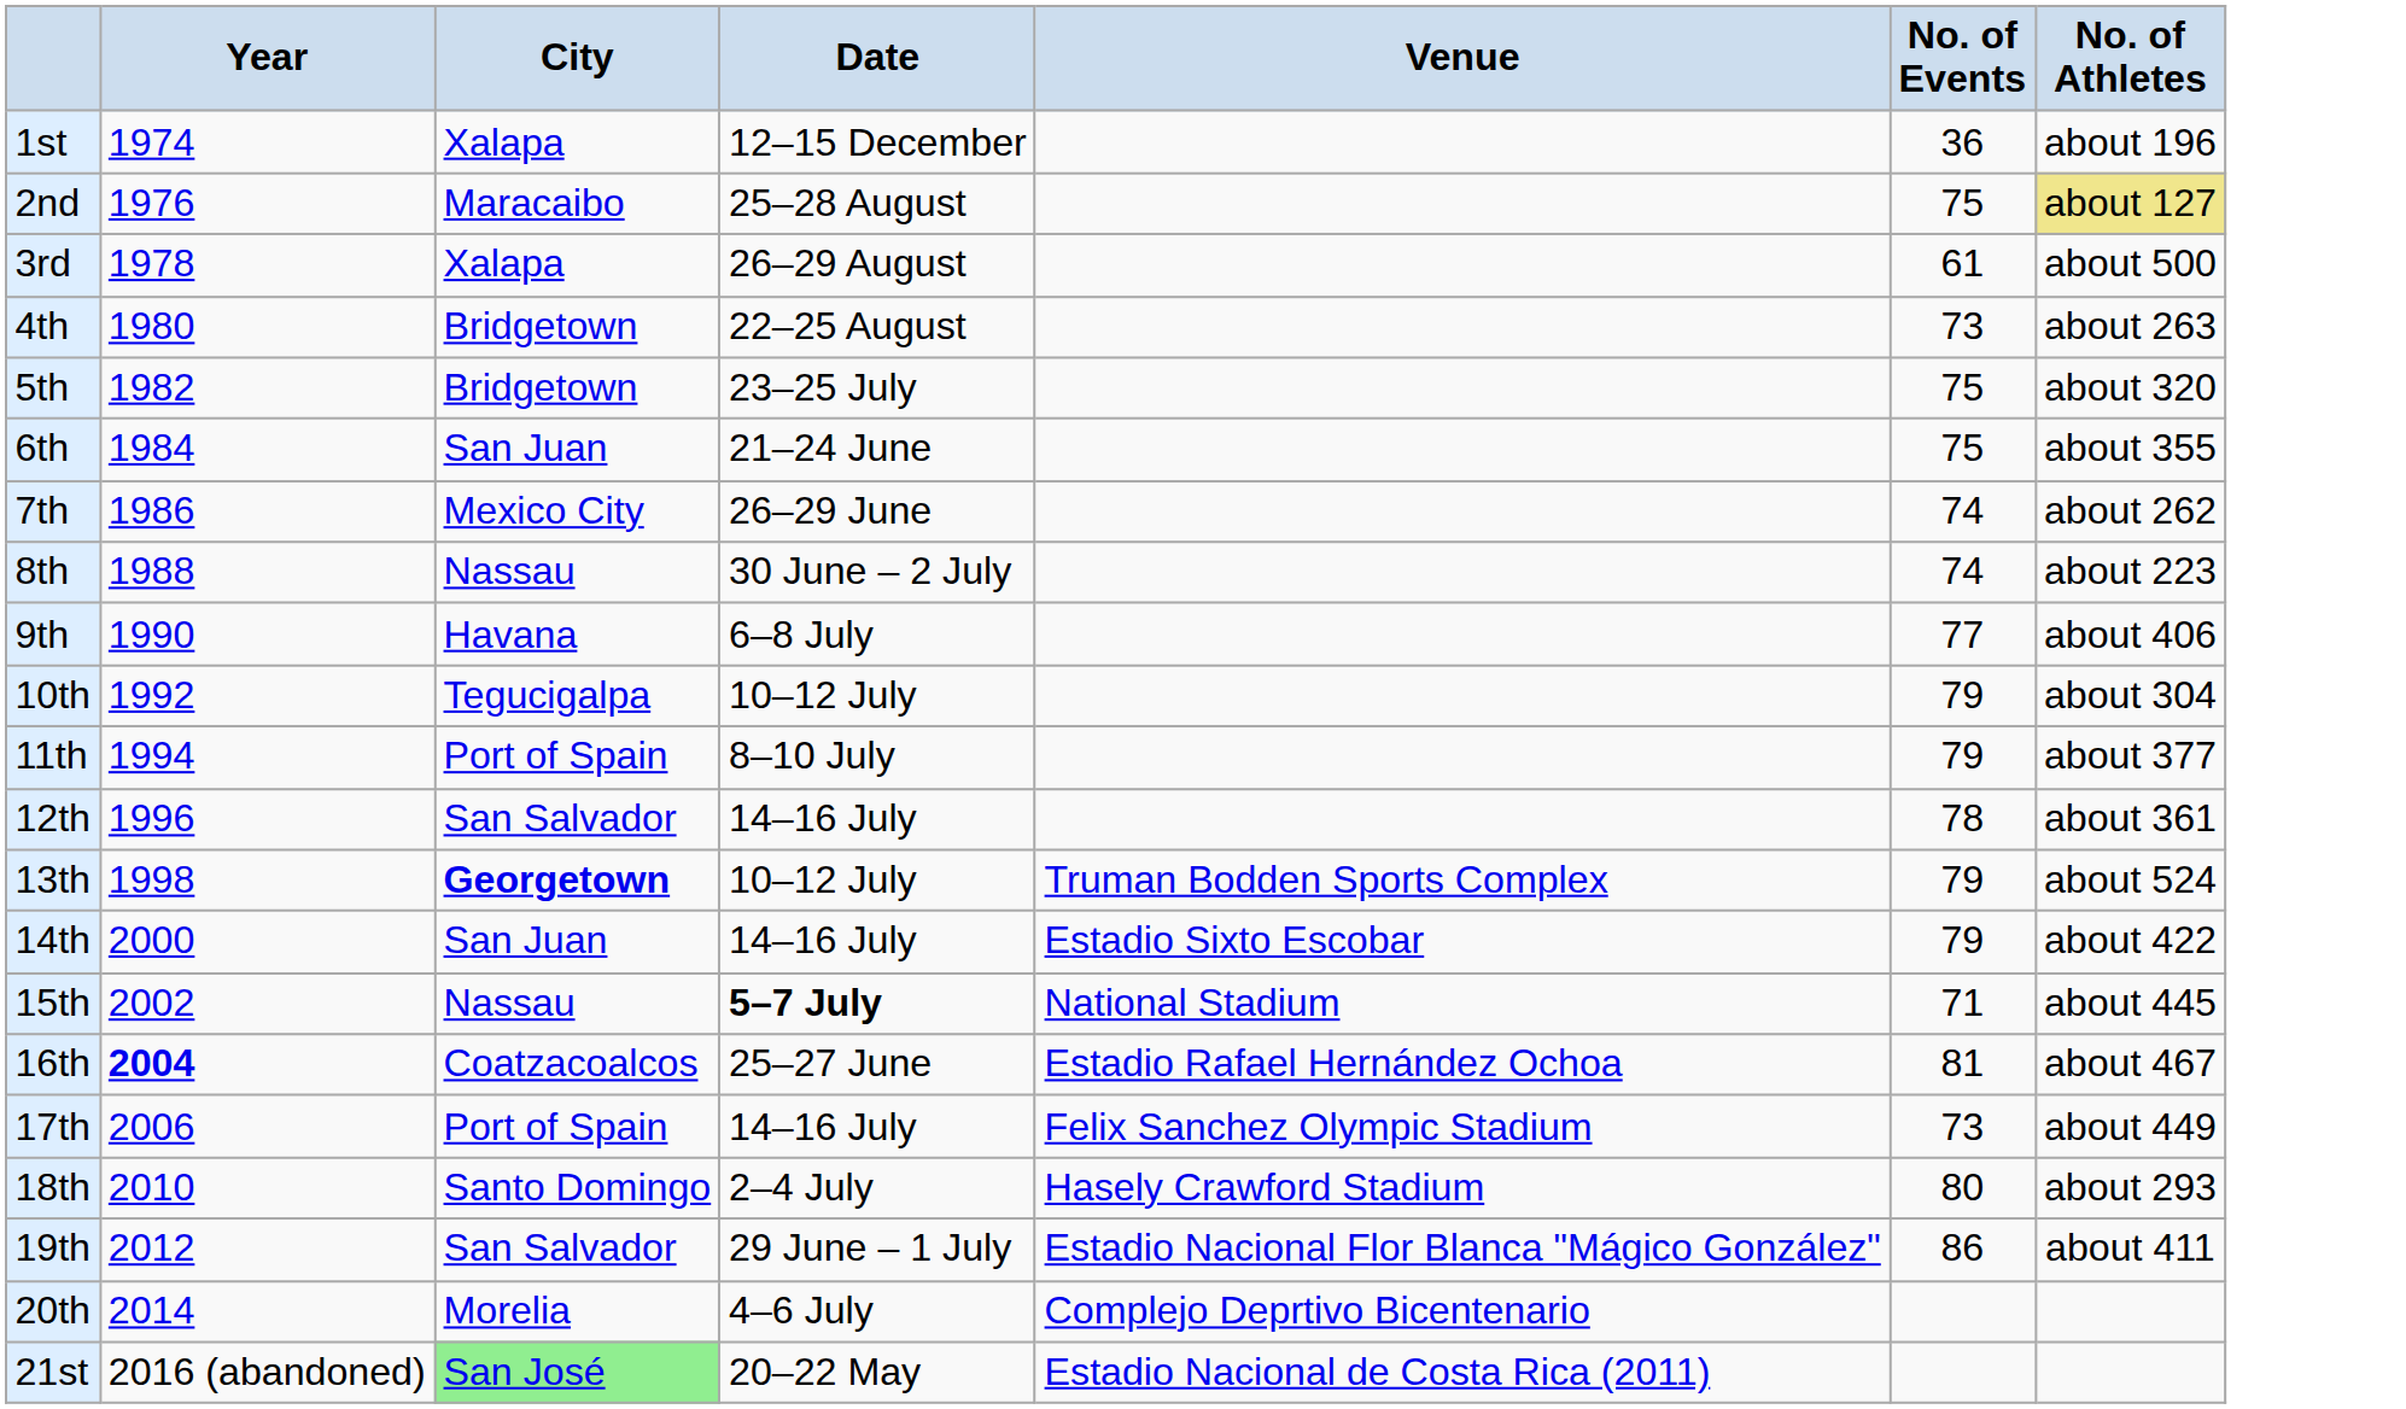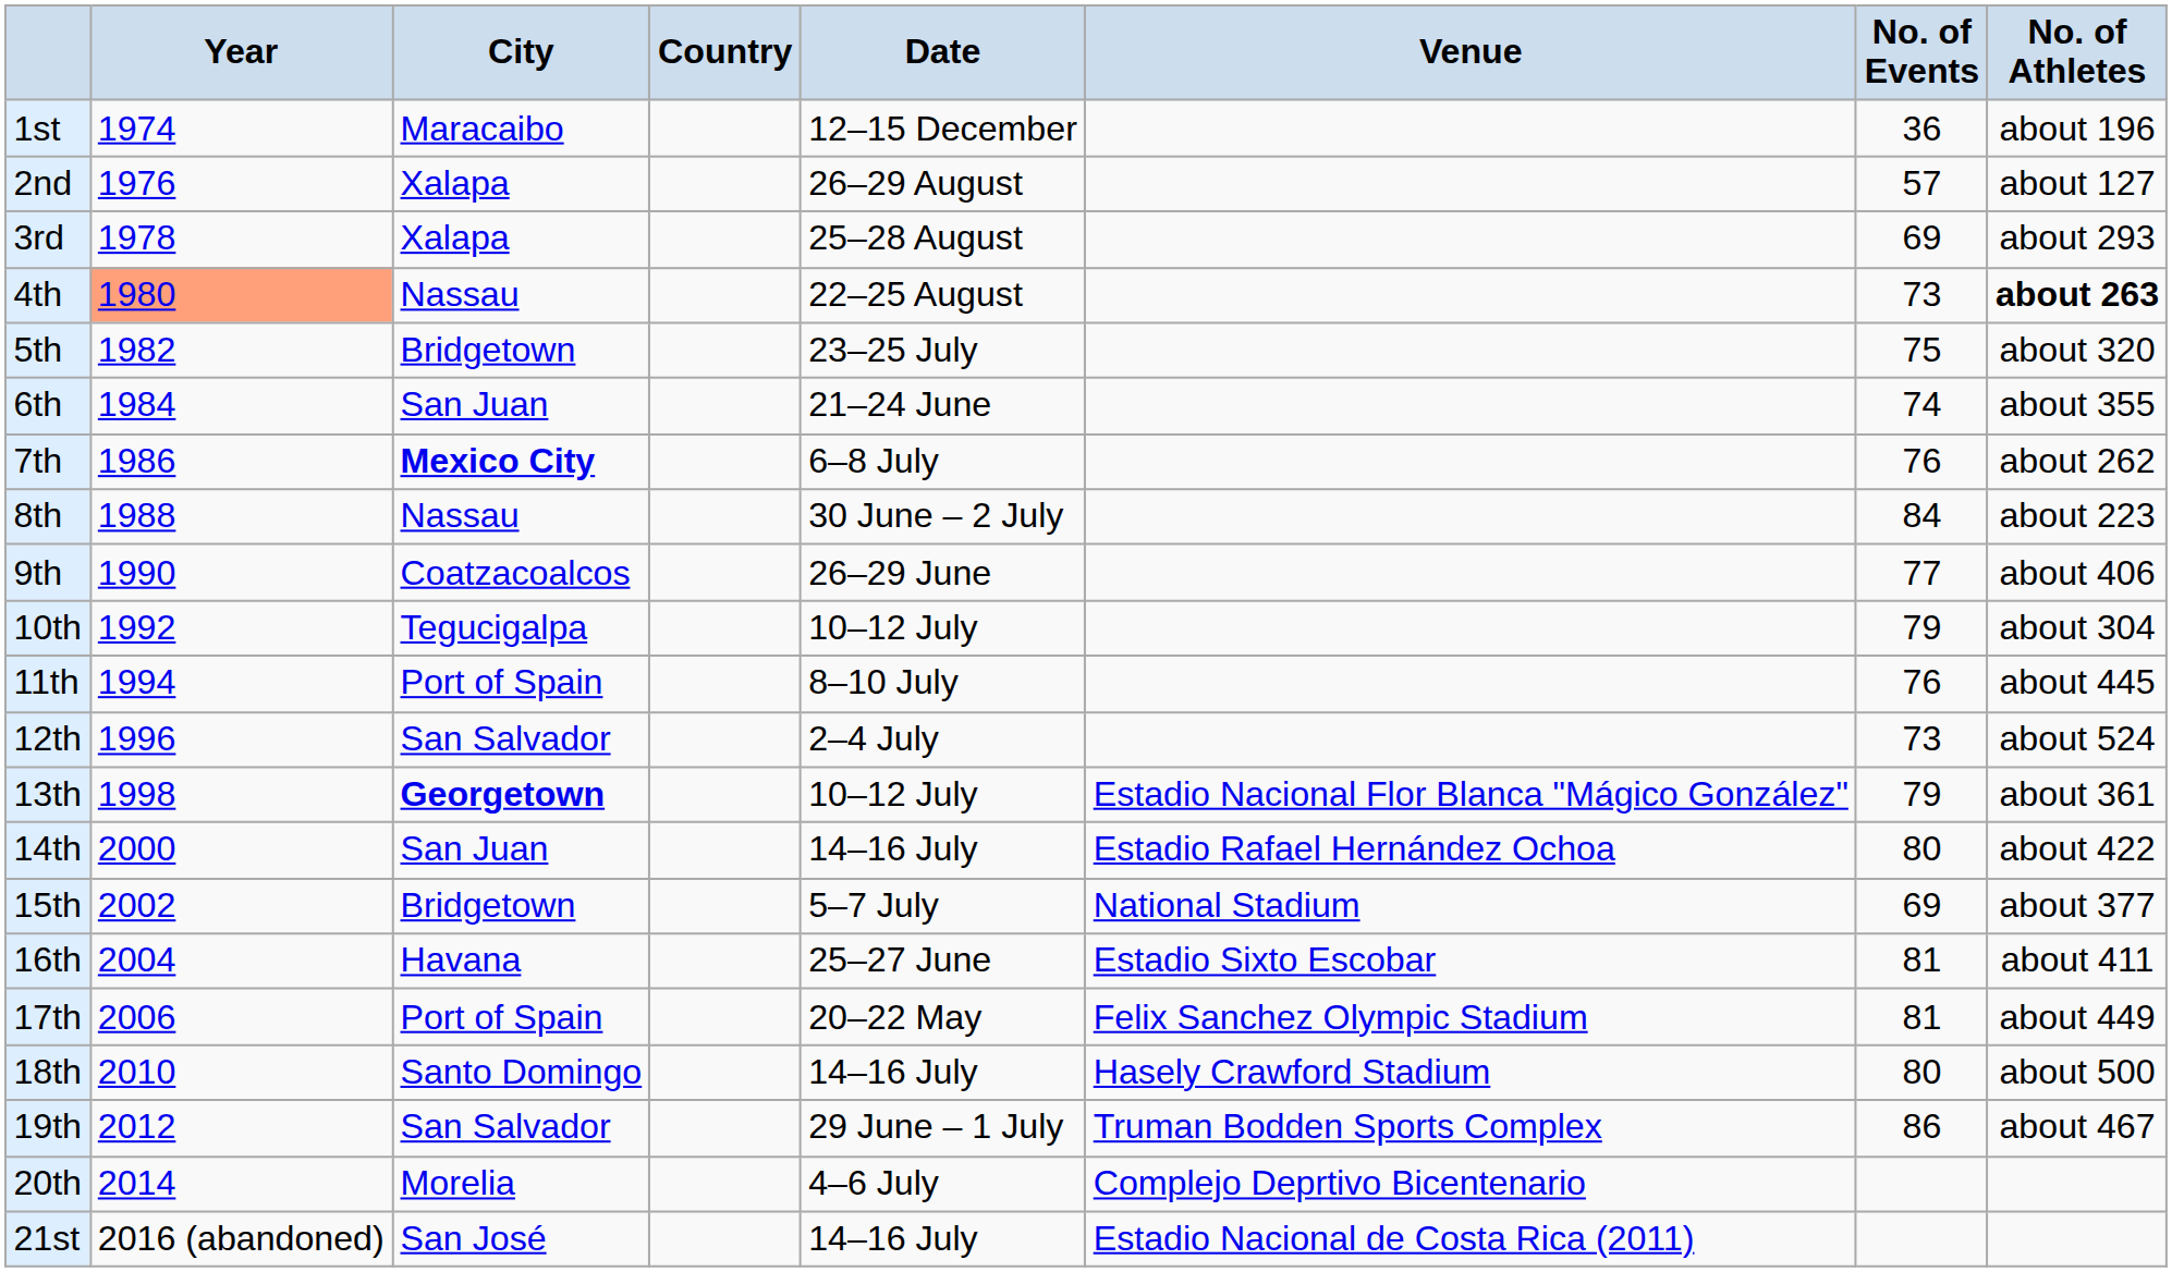+ column: Country
1st | City: Xalapa -> Maracaibo
2nd | City: Maracaibo -> Xalapa
2nd | Date: 25–28 August -> 26–29 August
2nd | No. of Events: 75 -> 57
2nd | No. of Athletes: khaki background -> no background
3rd | Date: 26–29 August -> 25–28 August
3rd | No. of Events: 61 -> 69
3rd | No. of Athletes: about 500 -> about 293
4th | Year: no background -> lightsalmon background
4th | City: Bridgetown -> Nassau
4th | No. of Athletes: normal -> bold
6th | No. of Events: 75 -> 74
7th | City: normal -> bold
7th | Date: 26–29 June -> 6–8 July
7th | No. of Events: 74 -> 76
8th | No. of Events: 74 -> 84
9th | City: Havana -> Coatzacoalcos
9th | Date: 6–8 July -> 26–29 June
11th | No. of Events: 79 -> 76
11th | No. of Athletes: about 377 -> about 445
12th | Date: 14–16 July -> 2–4 July
12th | No. of Events: 78 -> 73
12th | No. of Athletes: about 361 -> about 524
13th | Venue: Truman Bodden Sports Complex -> Estadio Nacional Flor Blanca "Mágico González"
13th | No. of Athletes: about 524 -> about 361
14th | Venue: Estadio Sixto Escobar -> Estadio Rafael Hernández Ochoa
14th | No. of Events: 79 -> 80
15th | City: Nassau -> Bridgetown
15th | Date: bold -> normal
15th | No. of Events: 71 -> 69
15th | No. of Athletes: about 445 -> about 377
16th | Year: bold -> normal
16th | City: Coatzacoalcos -> Havana
16th | Venue: Estadio Rafael Hernández Ochoa -> Estadio Sixto Escobar
16th | No. of Athletes: about 467 -> about 411
17th | Date: 14–16 July -> 20–22 May
17th | No. of Events: 73 -> 81
18th | Date: 2–4 July -> 14–16 July
18th | No. of Athletes: about 293 -> about 500
19th | Venue: Estadio Nacional Flor Blanca "Mágico González" -> Truman Bodden Sports Complex
19th | No. of Athletes: about 411 -> about 467
21st | City: lightgreen background -> no background
21st | Date: 20–22 May -> 14–16 July
